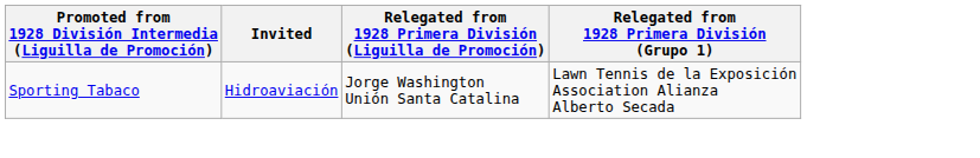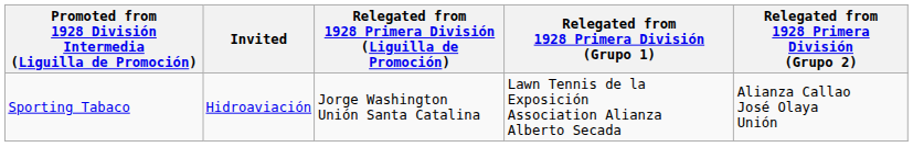+ column: Relegated from 1928 Primera División (Grupo 2) | Alianza Callao José Olaya Unión
